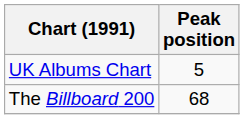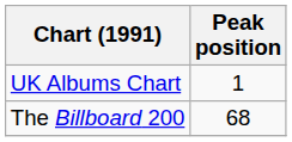UK Albums Chart | Peak position: 5 -> 1
